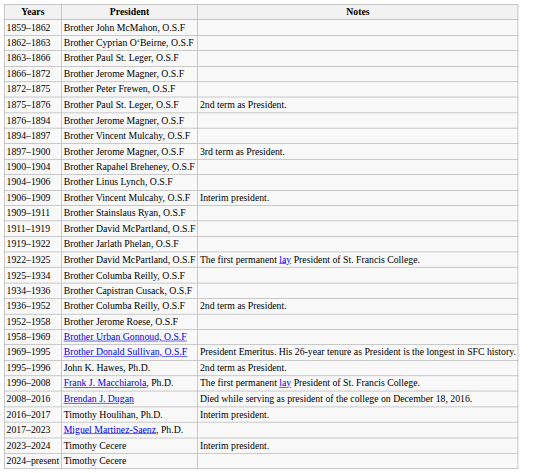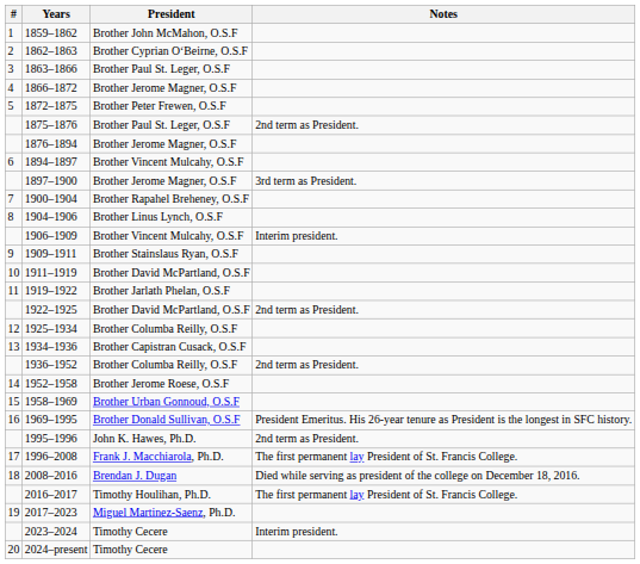+ column: # | 1 | 2 | 3 | 4 | 5 | 6 | 7 | 8 | 9 | 10 | 11 | 12 | 13 | 14 | 15 | 16 | 17 | 18 | 19 | 20
1922–1925 | Notes: The first permanent lay President of St. Francis College. -> 2nd term as President.
2016–2017 | Notes: Interim president. -> The first permanent lay President of St. Francis College.
